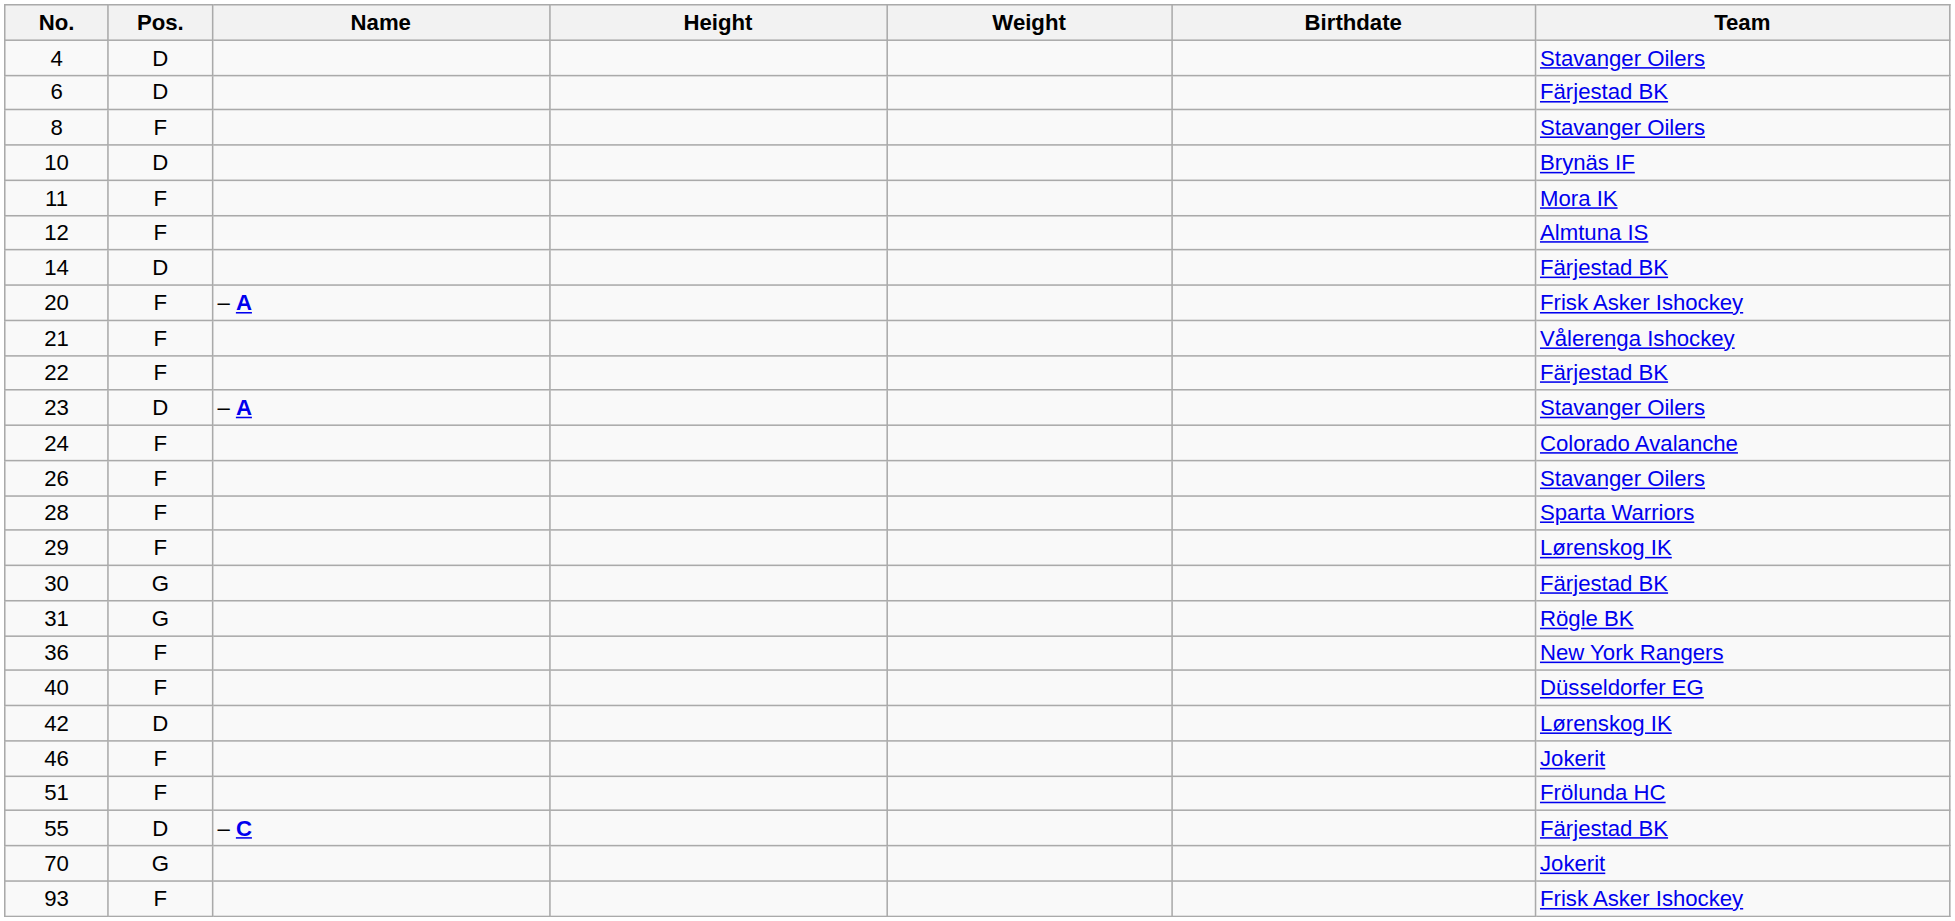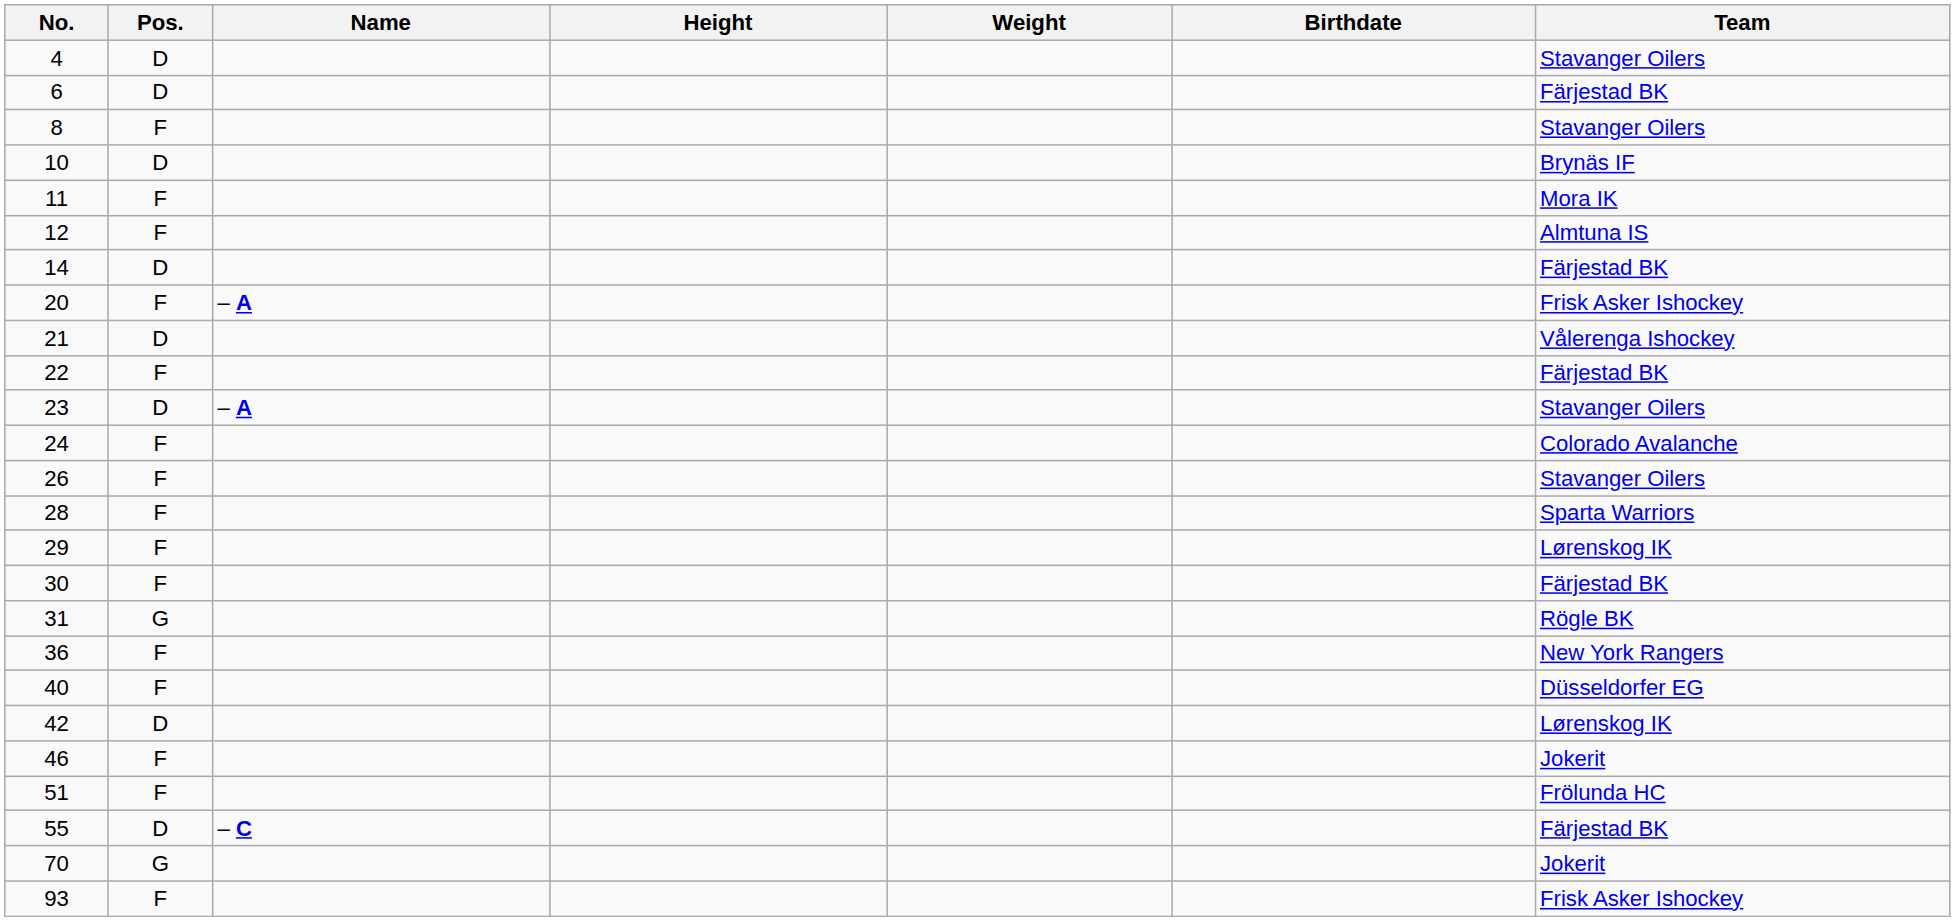21 | Pos.: F -> D
30 | Pos.: G -> F
